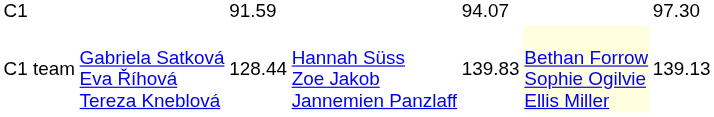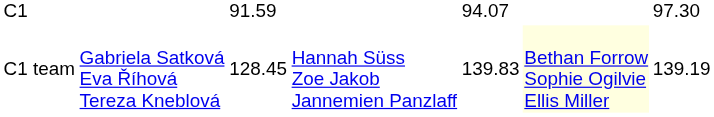C1 team | column 3: 128.44 -> 128.45
C1 team | column 7: 139.13 -> 139.19
